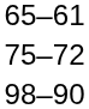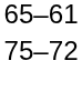- row: 98–90
